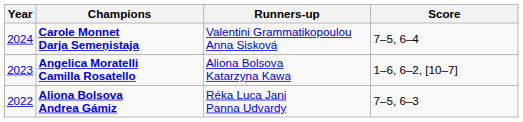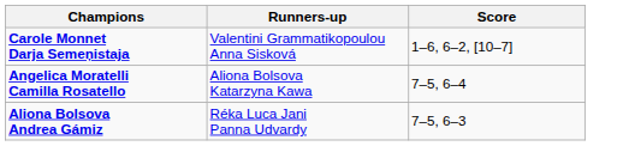- column: Year | 2024 | 2023 | 2022
Carole Monnet Darja Semeņistaja | Score: 7–5, 6–4 -> 1–6, 6–2, [10–7]
Angelica Moratelli Camilla Rosatello | Score: 1–6, 6–2, [10–7] -> 7–5, 6–4
